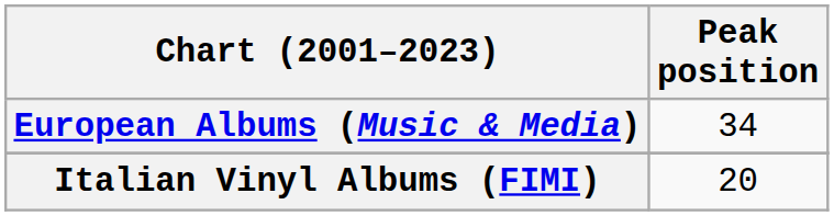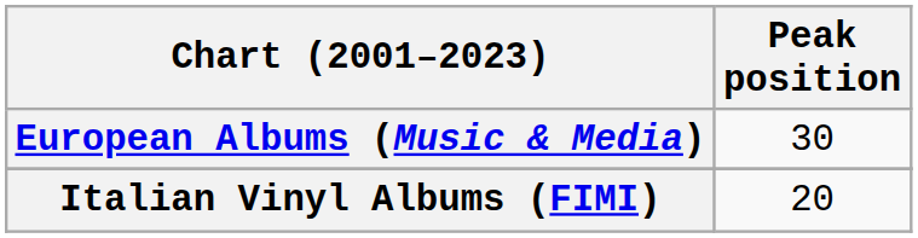European Albums (Music & Media) | Peak position: 34 -> 30
